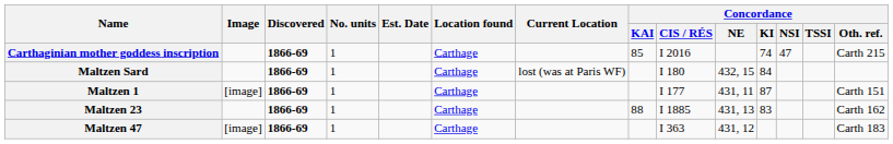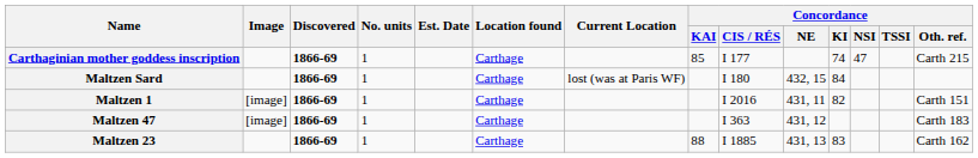Carthaginian mother goddess inscription | Concordance / CIS / RÉS: I 2016 -> I 177
Maltzen 1 | Concordance / CIS / RÉS: I 177 -> I 2016
Maltzen 1 | Concordance / KI: 87 -> 82
rows swapped: Maltzen 23 <-> Maltzen 47
